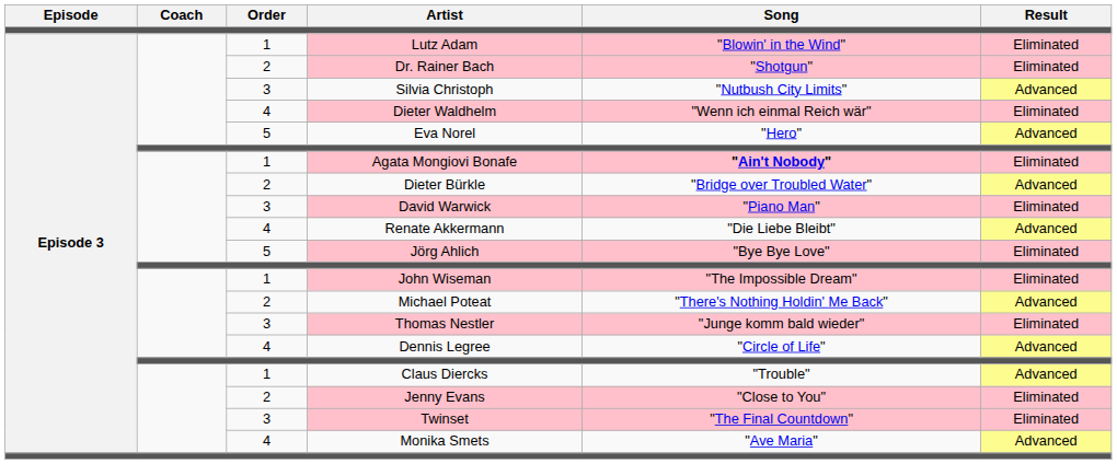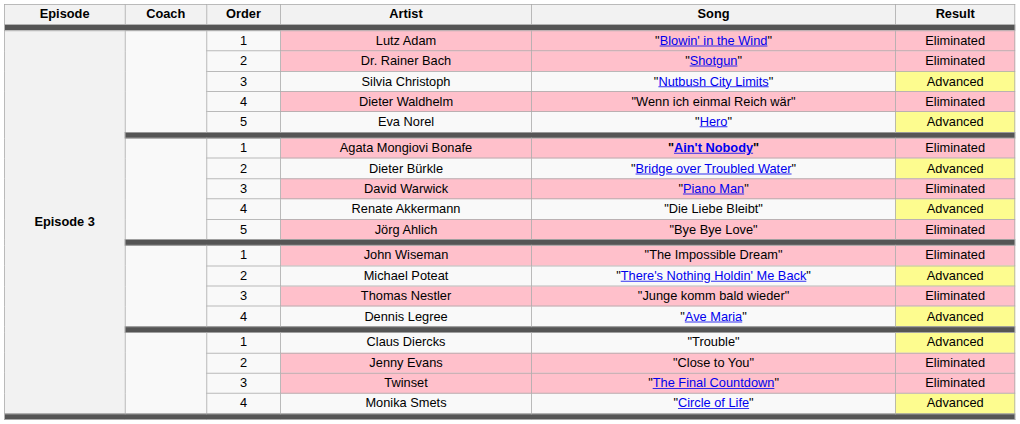Dennis Legree | Song: "Circle of Life" -> "Ave Maria"
Monika Smets | Song: "Ave Maria" -> "Circle of Life"
